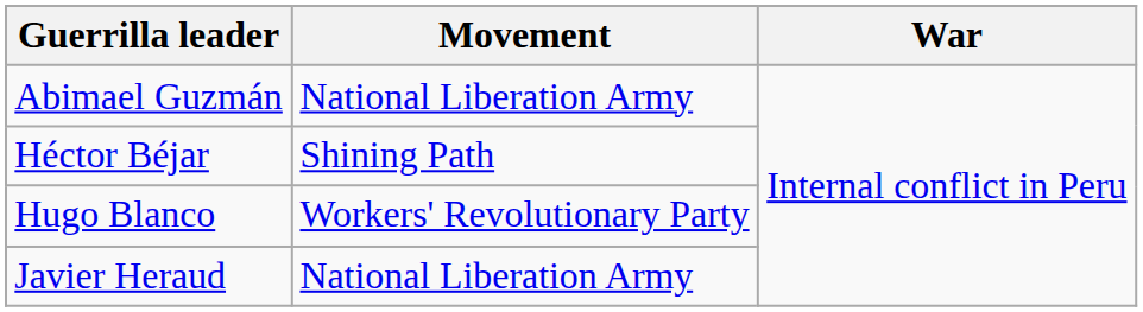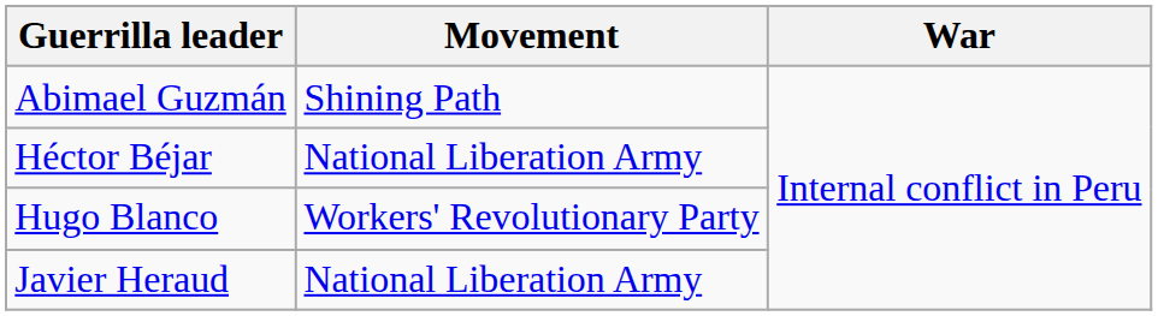Abimael Guzmán | Movement: National Liberation Army -> Shining Path
Héctor Béjar | Movement: Shining Path -> National Liberation Army
